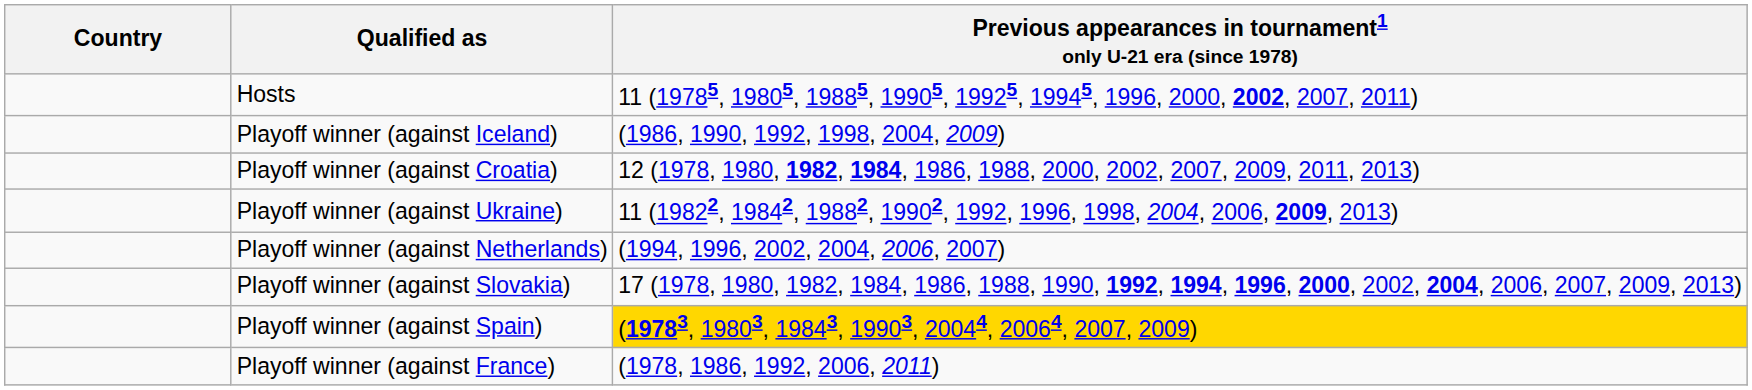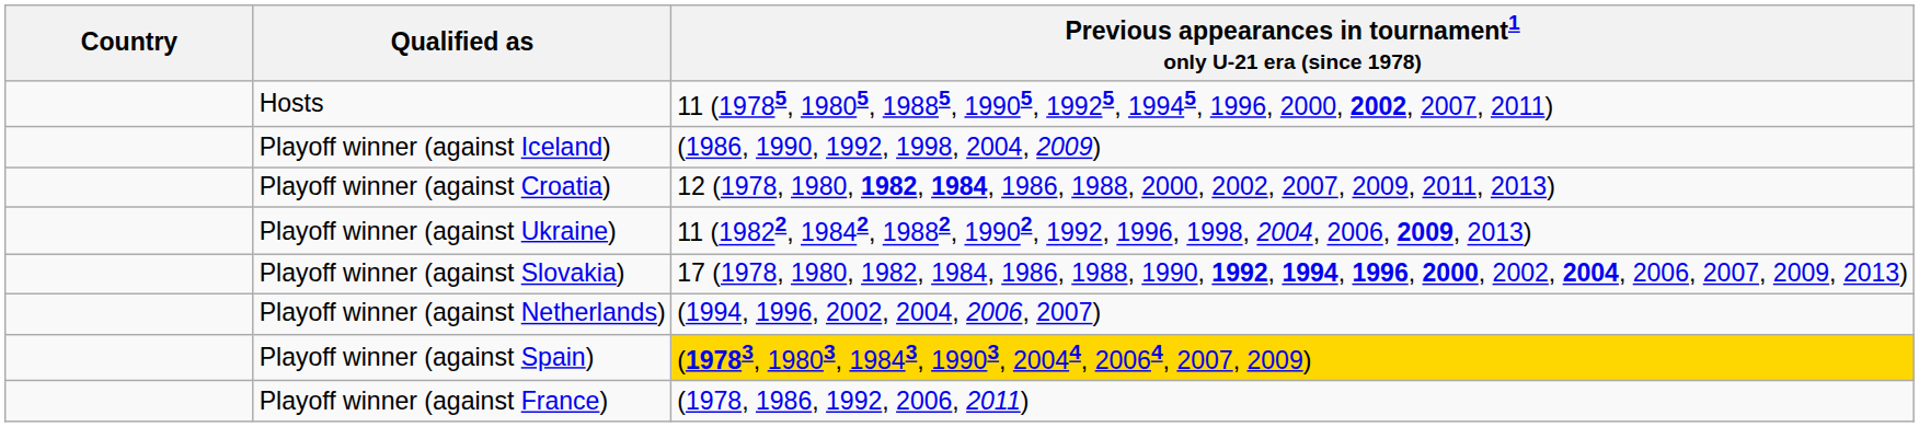rows swapped: Playoff winner (against Slovakia) <-> Playoff winner (against Netherlands)
